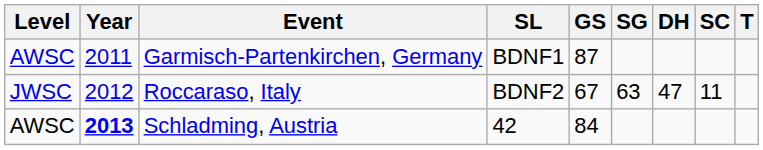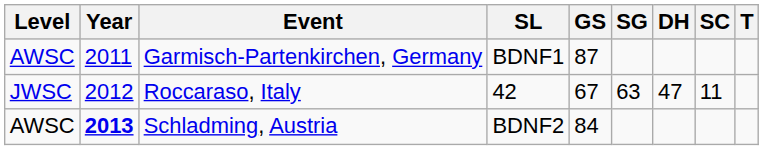Roccaraso, Italy | SL: BDNF2 -> 42
Schladming, Austria | SL: 42 -> BDNF2
